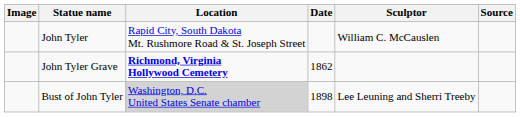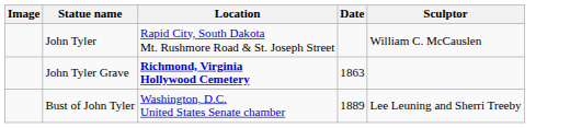- column: Source
John Tyler Grave | Date: 1862 -> 1863
Bust of John Tyler | Location: lightgrey background -> no background
Bust of John Tyler | Date: 1898 -> 1889
